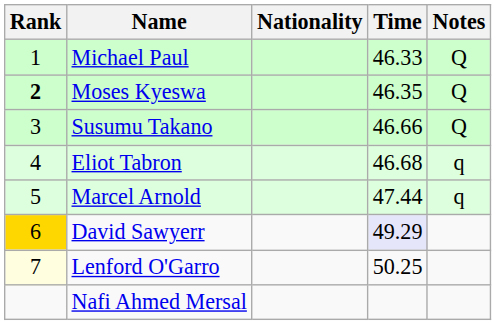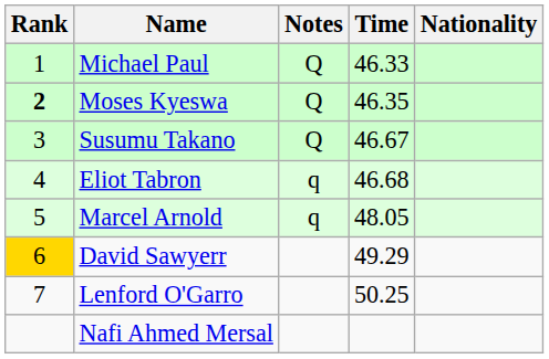columns swapped: Nationality <-> Notes
Susumu Takano | Time: 46.66 -> 46.67
Marcel Arnold | Time: 47.44 -> 48.05
David Sawyerr | Time: lavender background -> no background
Lenford O'Garro | Rank: lightyellow background -> no background
